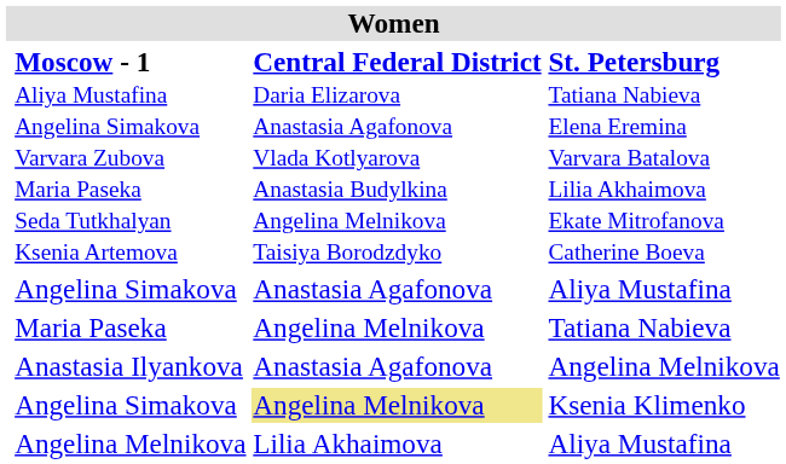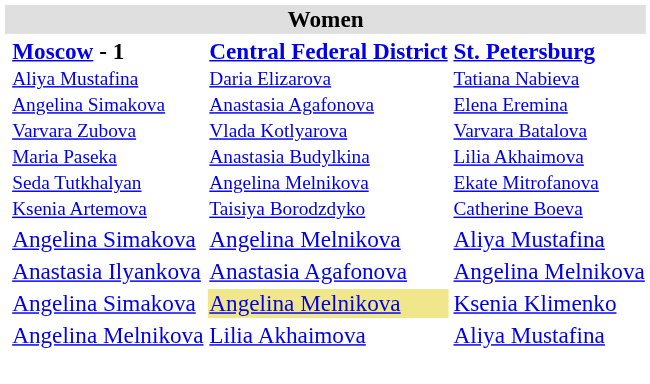Angelina Simakova / Aliya Mustafina | column 3: Anastasia Agafonova -> Angelina Melnikova
- row: Maria Paseka | Angelina Melnikova | Tatiana Nabieva
